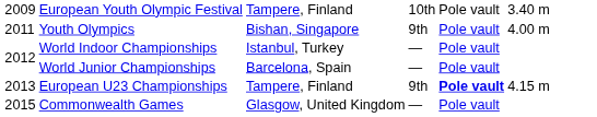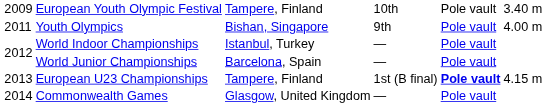European U23 Championships | column 4: 9th -> 1st (B final)
Commonwealth Games | column 1: 2015 -> 2014
